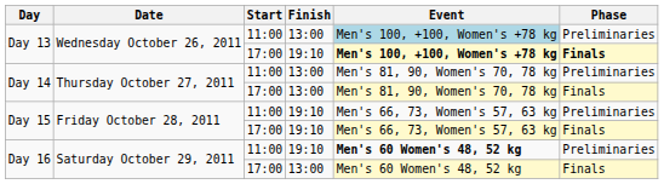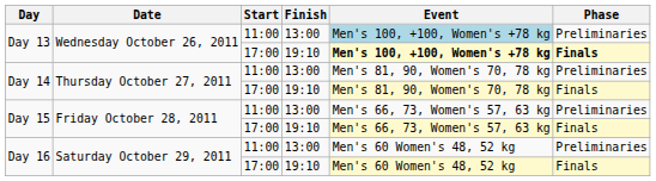Day 14 / 17:00 | Finish: 13:00 -> 19:10
Day 15 / 11:00 | Finish: 19:10 -> 13:00
Day 16 / 11:00 | Finish: 19:10 -> 13:00
Day 16 / 11:00 | Event: bold -> normal
Day 16 / 17:00 | Finish: 13:00 -> 19:10
